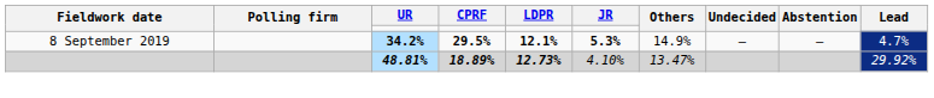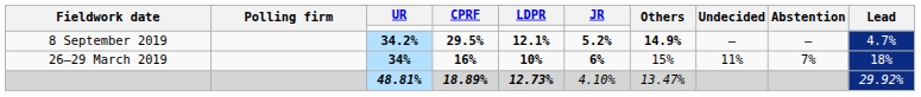8 September 2019 | JR: 5.3% -> 5.2%
8 September 2019 | Others: normal -> bold
+ row: 26–29 March 2019 | 34% | 16% | 10% | 6% | 15% | 11% | 7% | 18%
